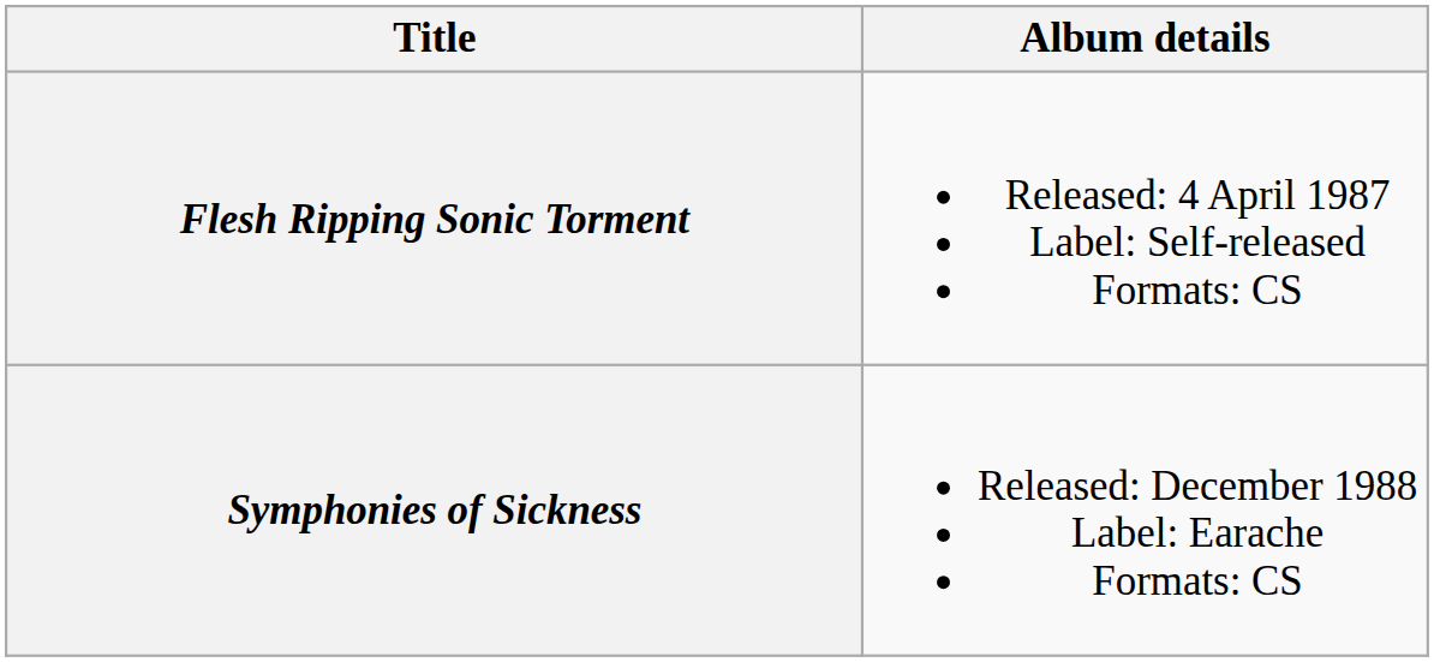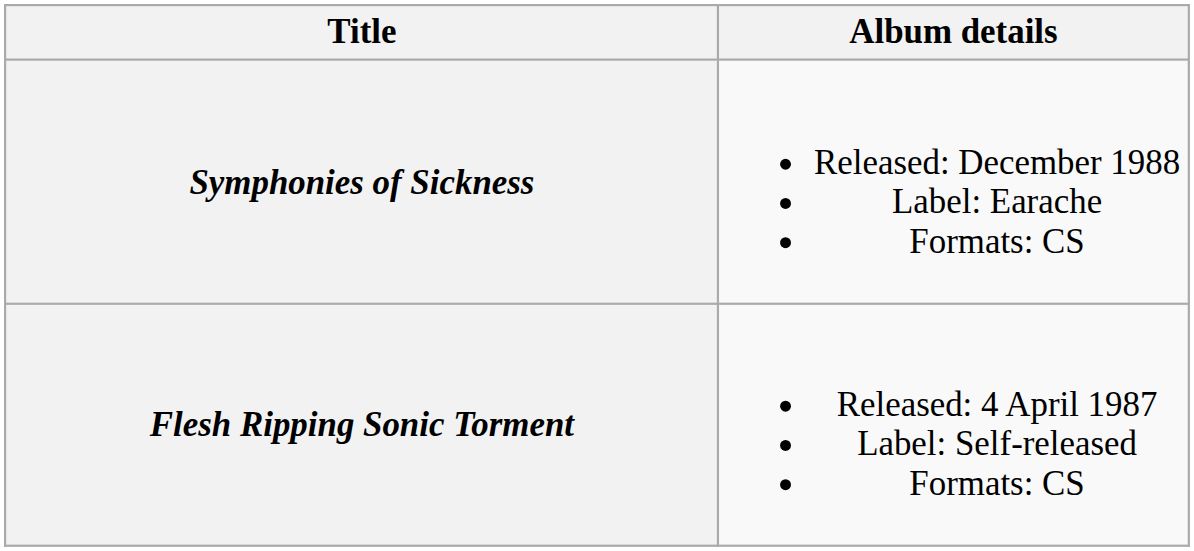rows swapped: Flesh Ripping Sonic Torment <-> Symphonies of Sickness
